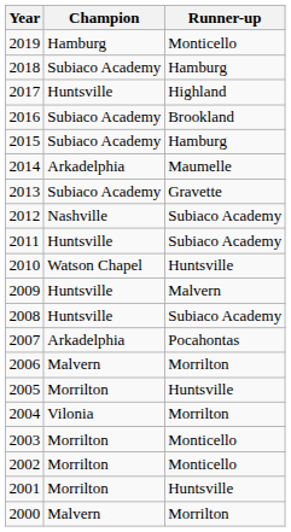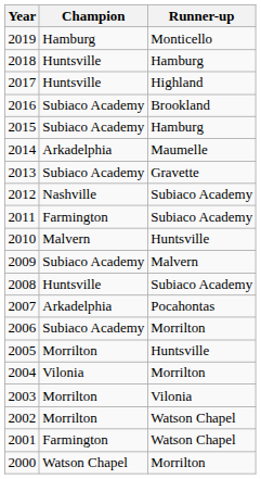2018 | Champion: Subiaco Academy -> Huntsville
2011 | Champion: Huntsville -> Farmington
2010 | Champion: Watson Chapel -> Malvern
2009 | Champion: Huntsville -> Subiaco Academy
2006 | Champion: Malvern -> Subiaco Academy
2003 | Runner-up: Monticello -> Vilonia
2002 | Runner-up: Monticello -> Watson Chapel
2001 | Champion: Morrilton -> Farmington
2001 | Runner-up: Huntsville -> Watson Chapel
2000 | Champion: Malvern -> Watson Chapel
